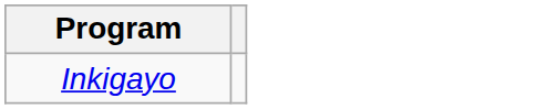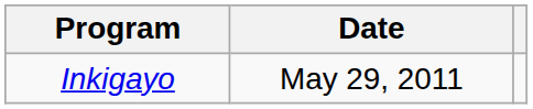+ column: Date | May 29, 2011
